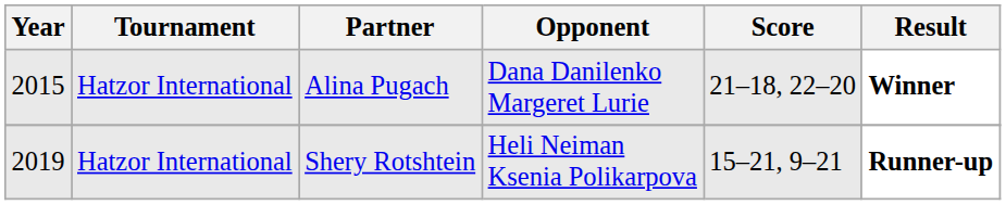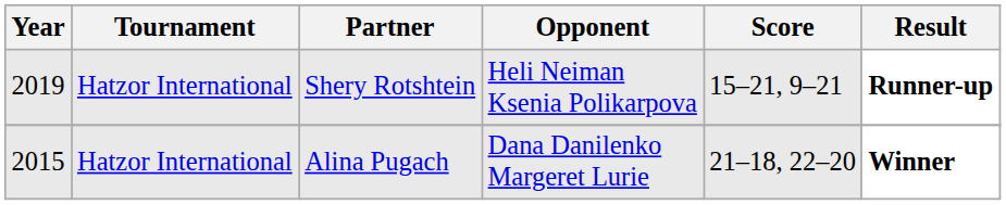rows swapped: Shery Rotshtein <-> Alina Pugach
